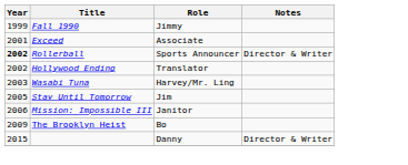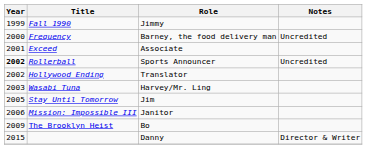+ row: 2000 | Frequency | Barney, the food delivery man | Uncredited
Rollerball | Notes: Director & Writer -> Uncredited
